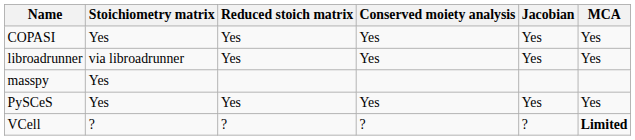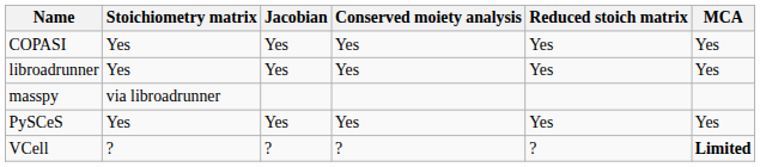columns swapped: Reduced stoich matrix <-> Jacobian
libroadrunner | Stoichiometry matrix: via libroadrunner -> Yes
masspy | Stoichiometry matrix: Yes -> via libroadrunner
